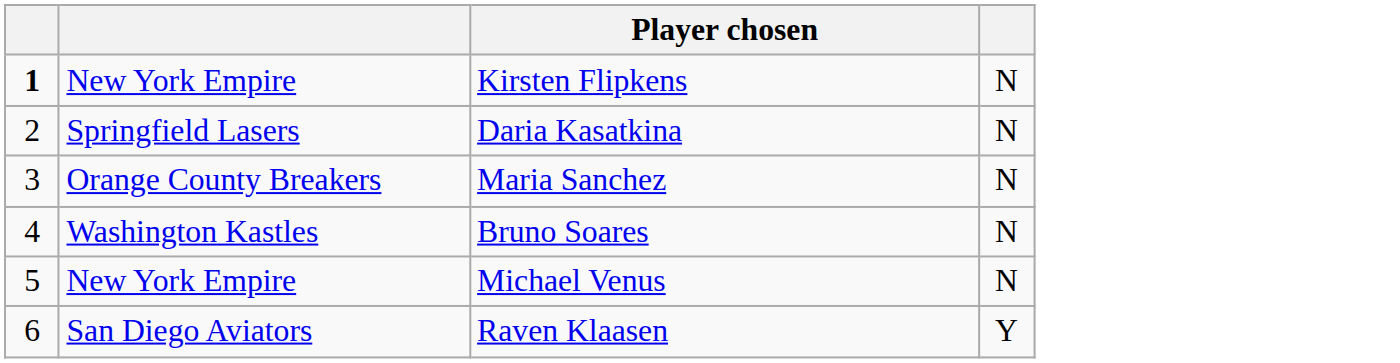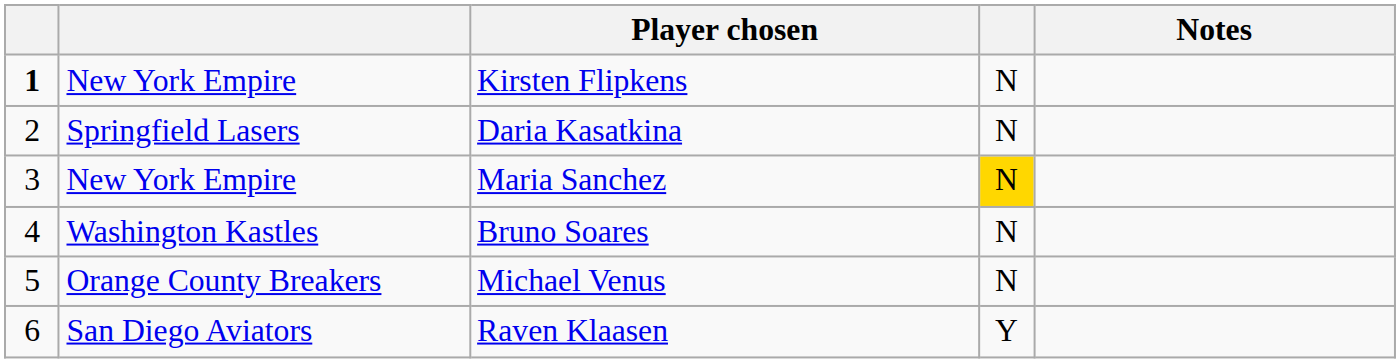+ column: Notes
Maria Sanchez | column 2: Orange County Breakers -> New York Empire
Maria Sanchez | column 4: no background -> gold background
Michael Venus | column 2: New York Empire -> Orange County Breakers
